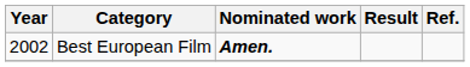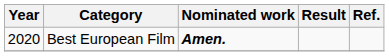Best European Film | Year: 2002 -> 2020
